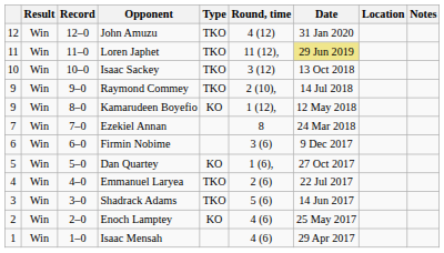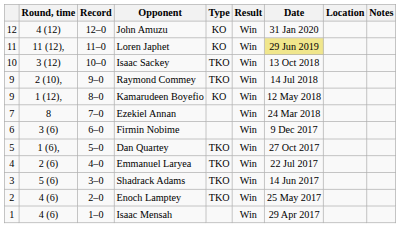columns swapped: Result <-> Round, time
John Amuzu | Type: TKO -> KO
Loren Japhet | Type: TKO -> KO
Dan Quartey | Type: KO -> TKO
Enoch Lamptey | Type: KO -> TKO
